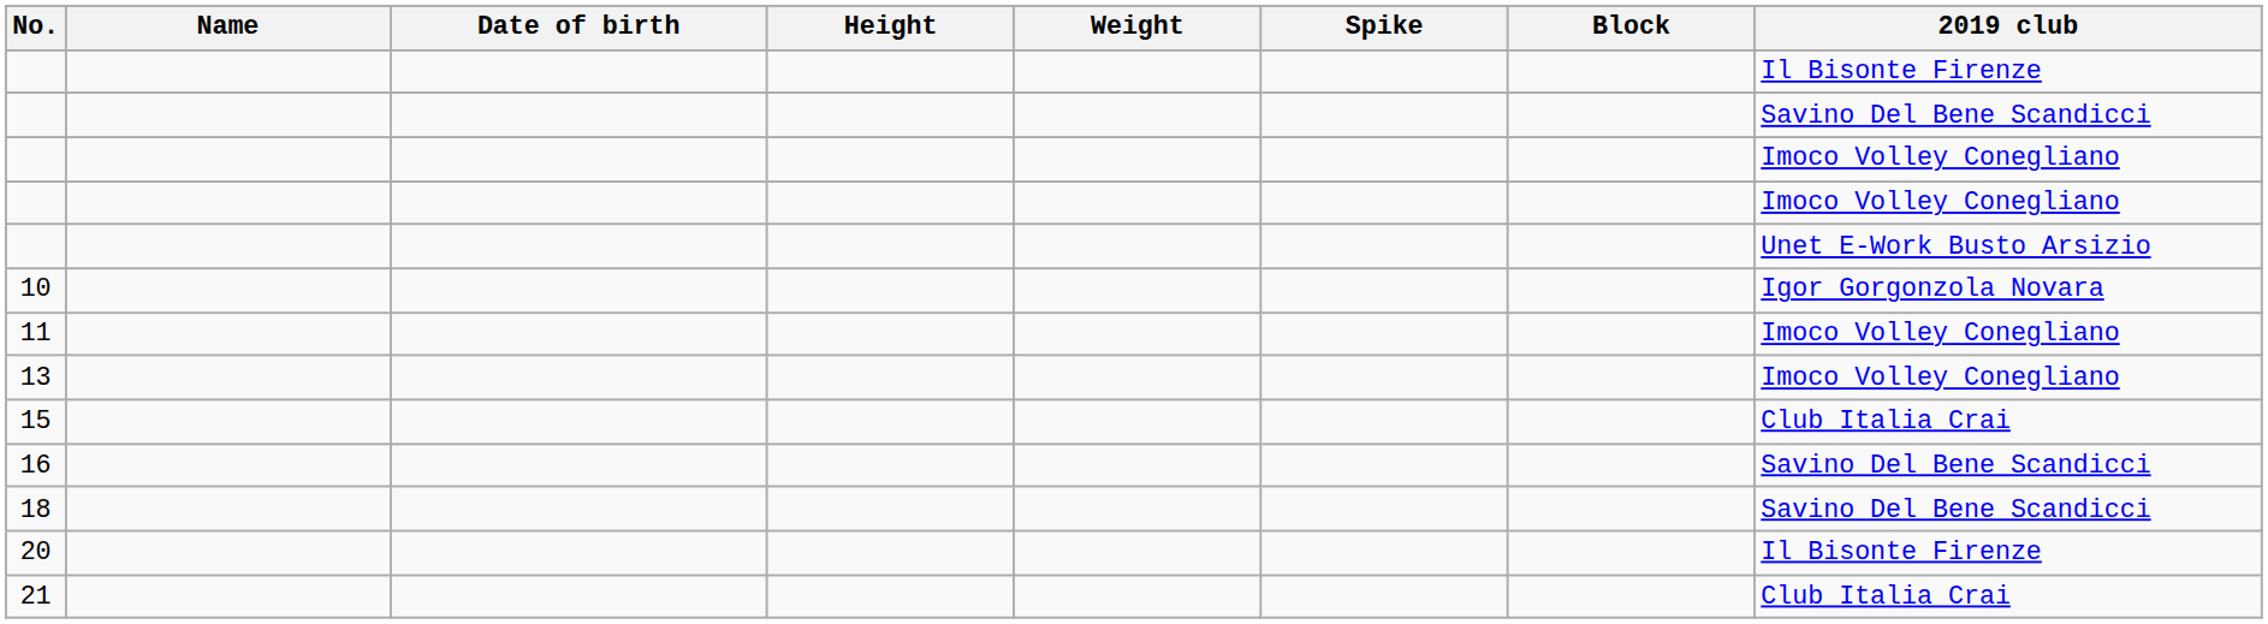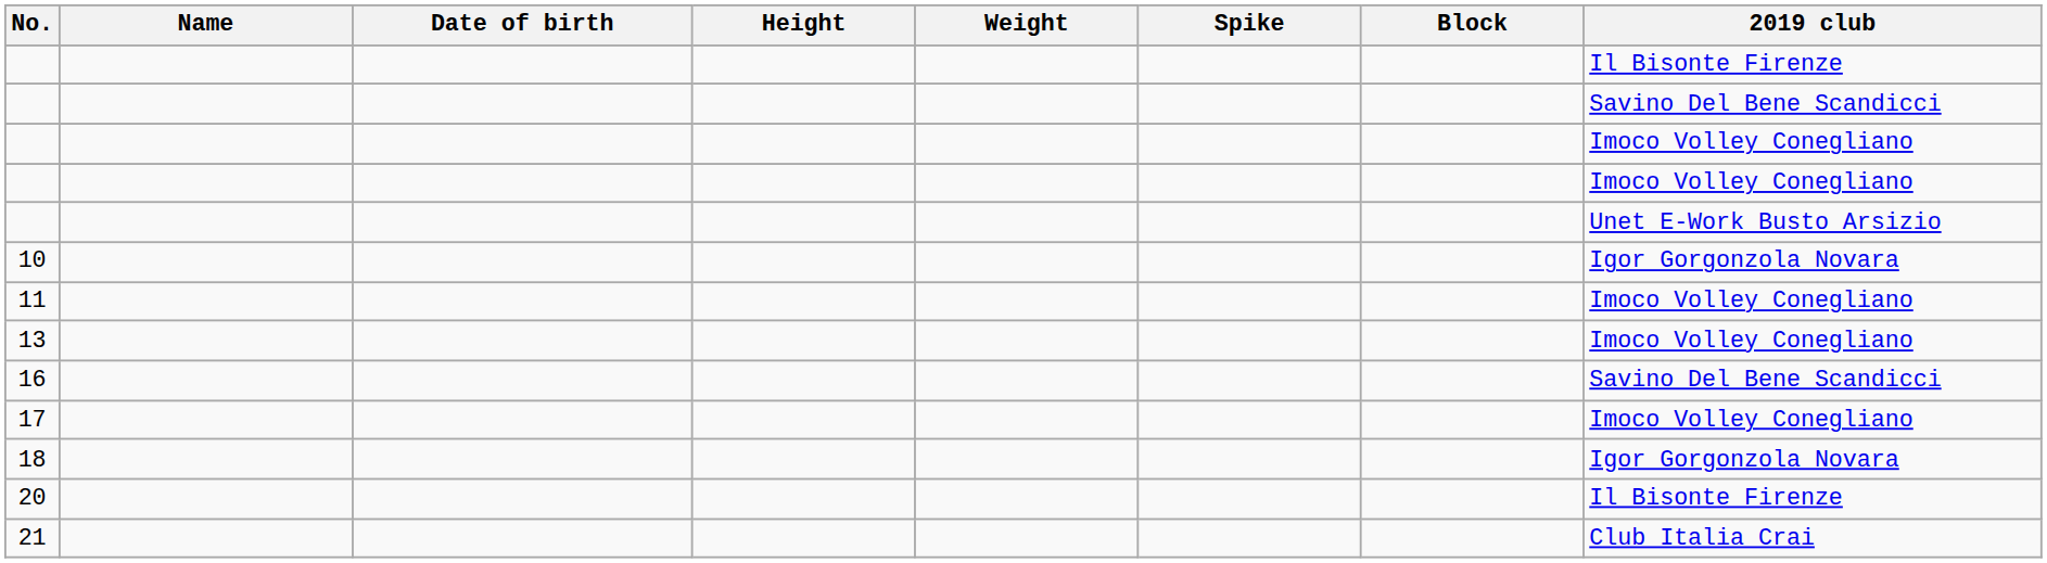- row: 15 | Club Italia Crai
+ row: 17 | Imoco Volley Conegliano
18 | 2019 club: Savino Del Bene Scandicci -> Igor Gorgonzola Novara
